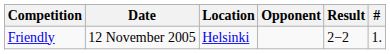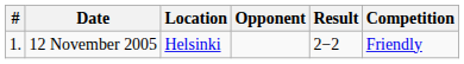columns swapped: # <-> Competition
